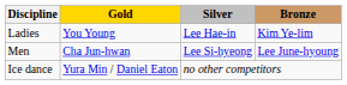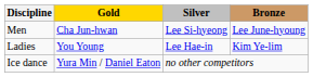rows swapped: Men <-> Ladies
